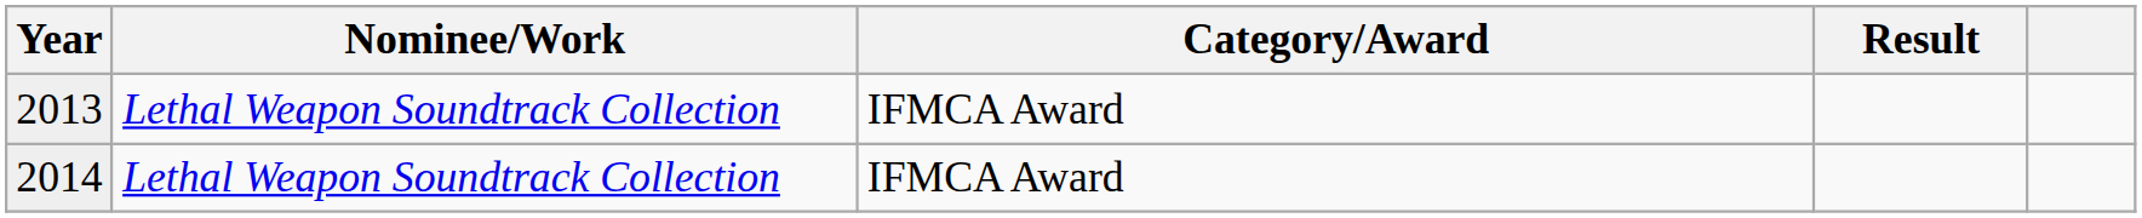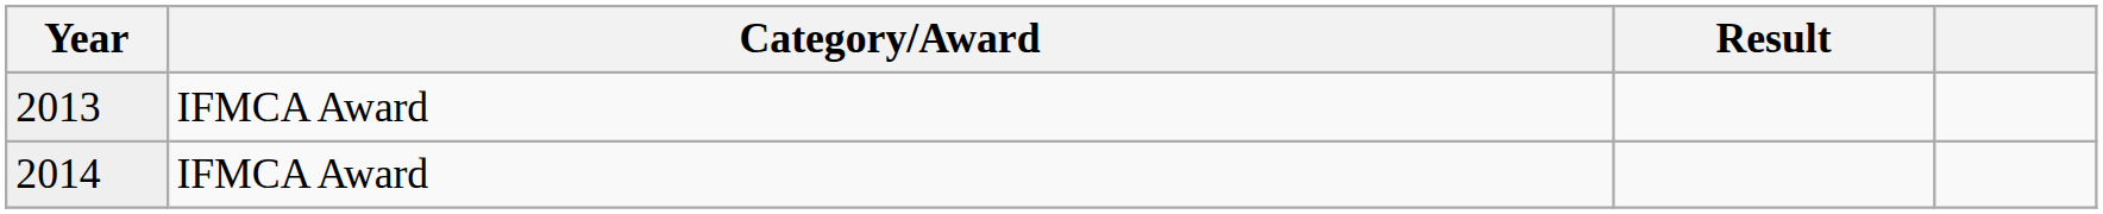- column: Nominee/Work | Lethal Weapon Soundtrack Collection | Lethal Weapon Soundtrack Collection
